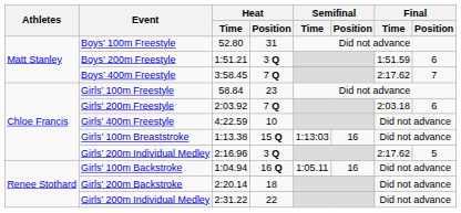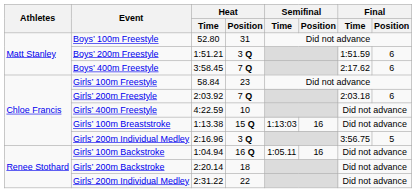Boys’ 400m Freestyle | Final / Position: 7 -> 6
Girls’ 200m Individual Medley / 2:16.96 | Final / Time: 2:17.62 -> 3:56.75
